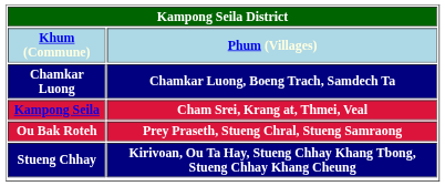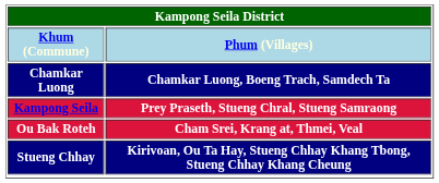Kampong Seila | Phum (Villages): Cham Srei, Krang at, Thmei, Veal -> Prey Praseth, Stueng Chral, Stueng Samraong
Ou Bak Roteh | Phum (Villages): Prey Praseth, Stueng Chral, Stueng Samraong -> Cham Srei, Krang at, Thmei, Veal
